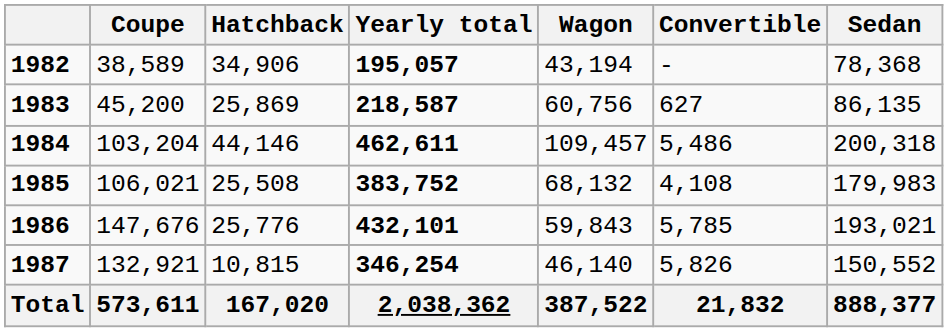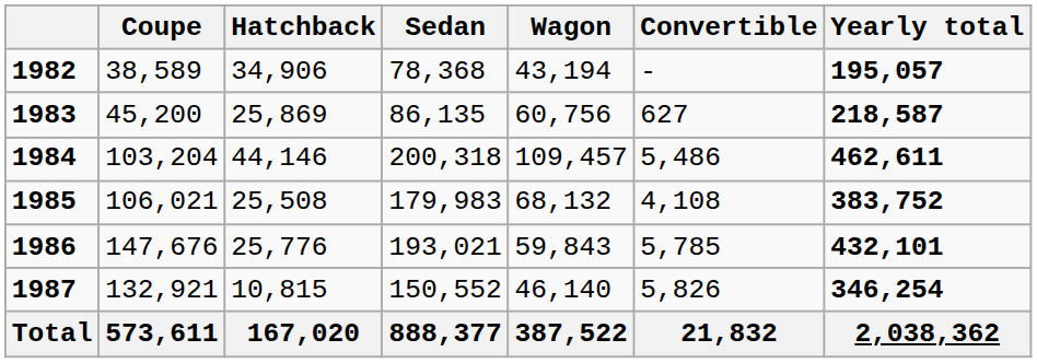columns swapped: Sedan <-> Yearly total
